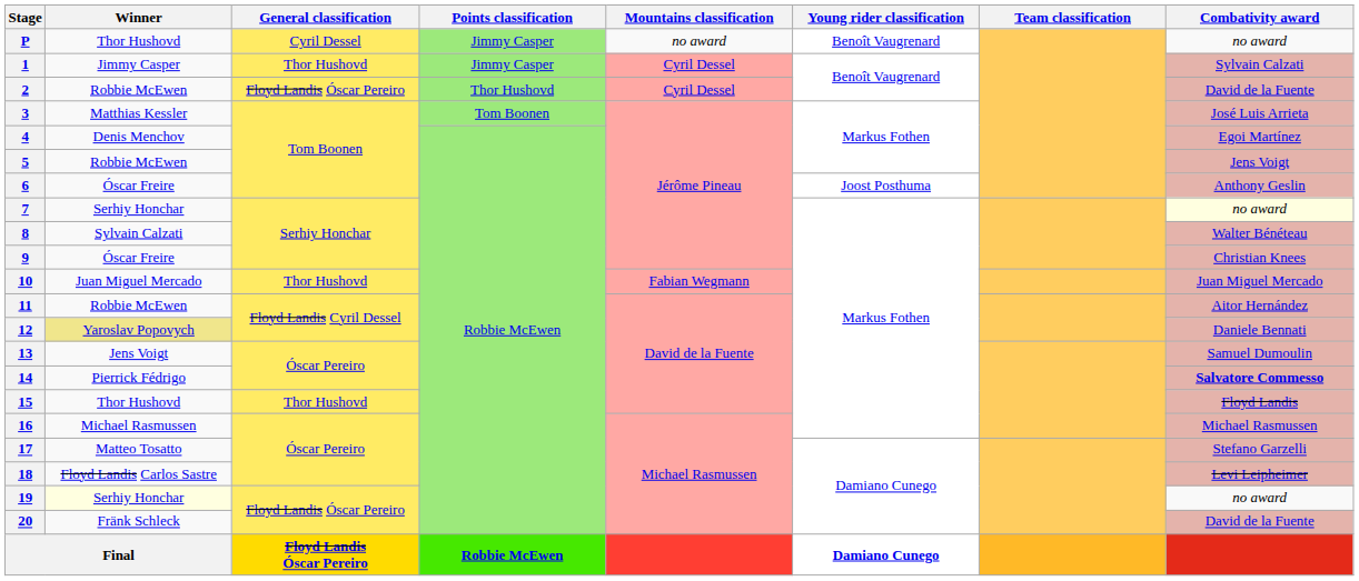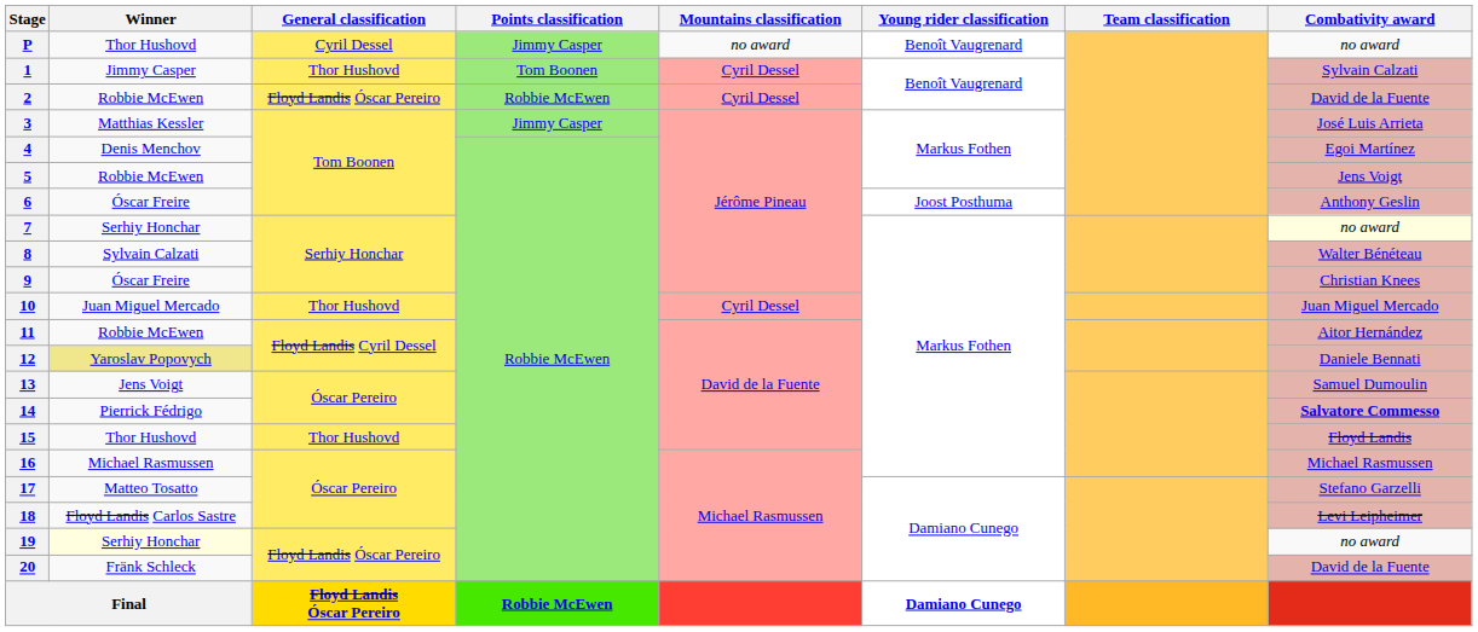1 | Points classification: Jimmy Casper -> Tom Boonen
2 | Points classification: Thor Hushovd -> Robbie McEwen
3 | Points classification: Tom Boonen -> Jimmy Casper
10 | Mountains classification: Fabian Wegmann -> Cyril Dessel
